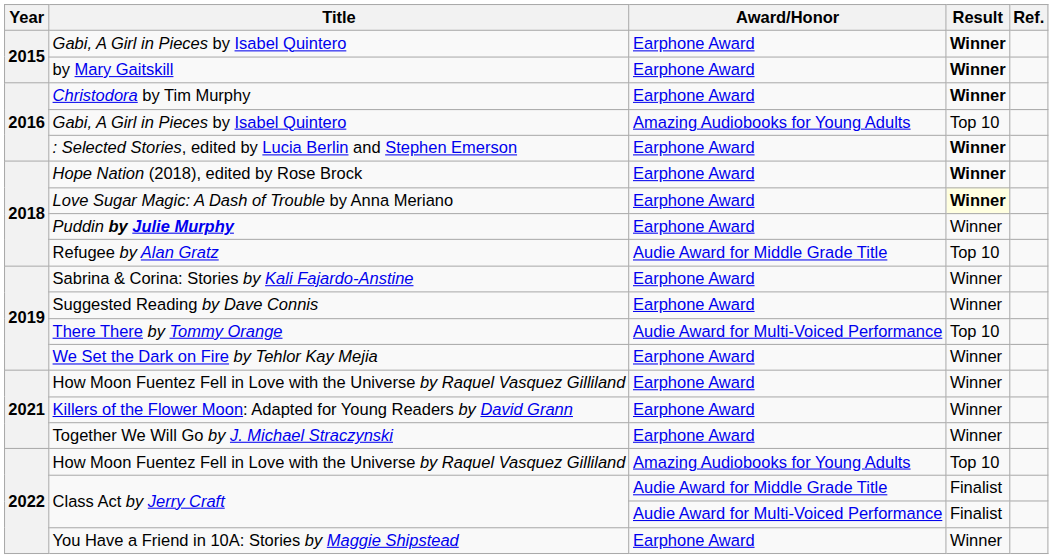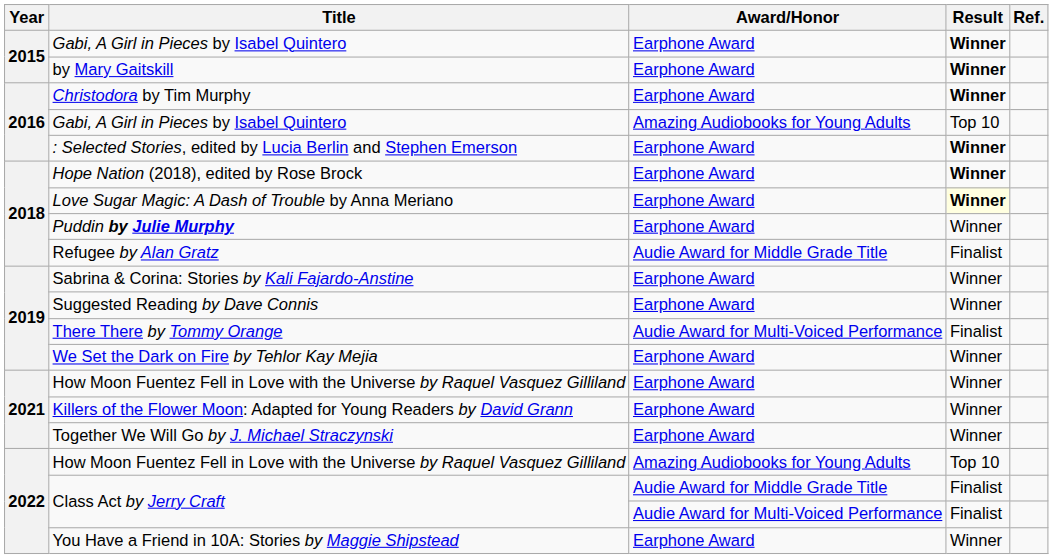Refugee by Alan Gratz | Result: Top 10 -> Finalist
There There by Tommy Orange | Result: Top 10 -> Finalist
